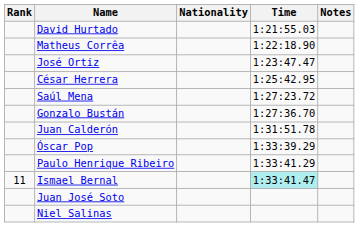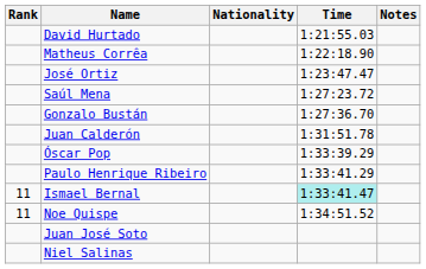- row: César Herrera | 1:25:42.95
+ row: 11 | Noe Quispe | 1:34:51.52
